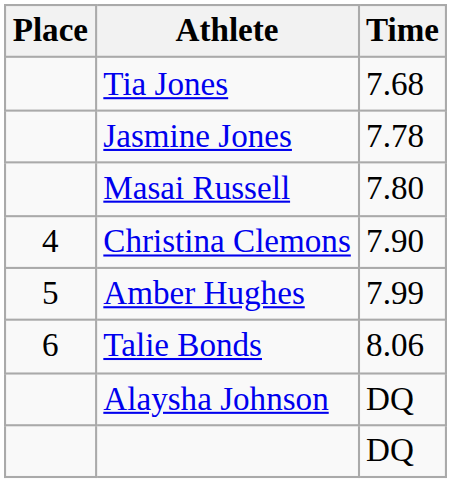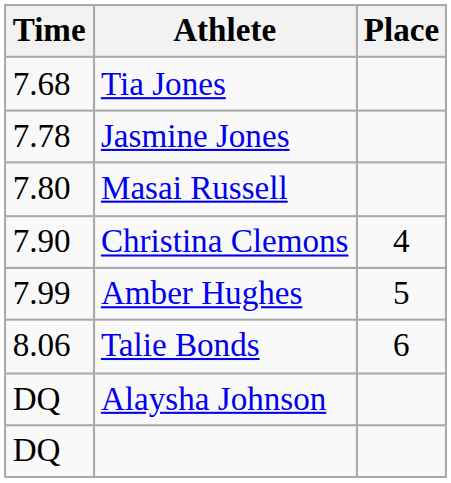columns swapped: Place <-> Time
